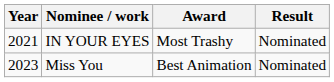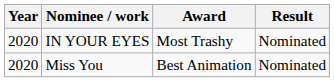IN YOUR EYES | Year: 2021 -> 2020
Miss You | Year: 2023 -> 2020
